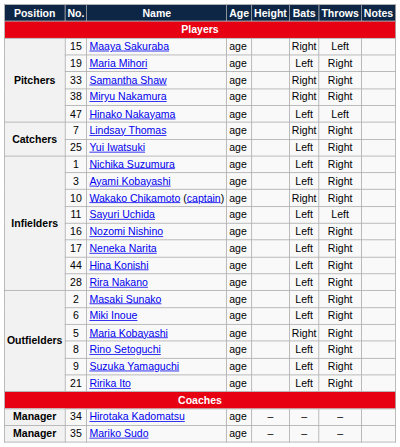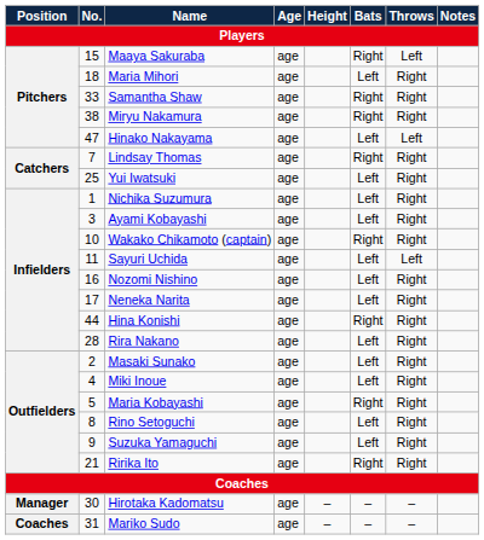Maria Mihori | No.: 19 -> 18
Hina Konishi | Bats: Left -> Right
Miki Inoue | No.: 6 -> 4
Ririka Ito | Bats: Left -> Right
Hirotaka Kadomatsu | No.: 34 -> 30
Mariko Sudo | Position: Manager -> Coaches
Mariko Sudo | No.: 35 -> 31
